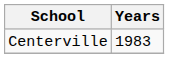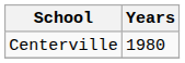Centerville | Years: 1983 -> 1980
